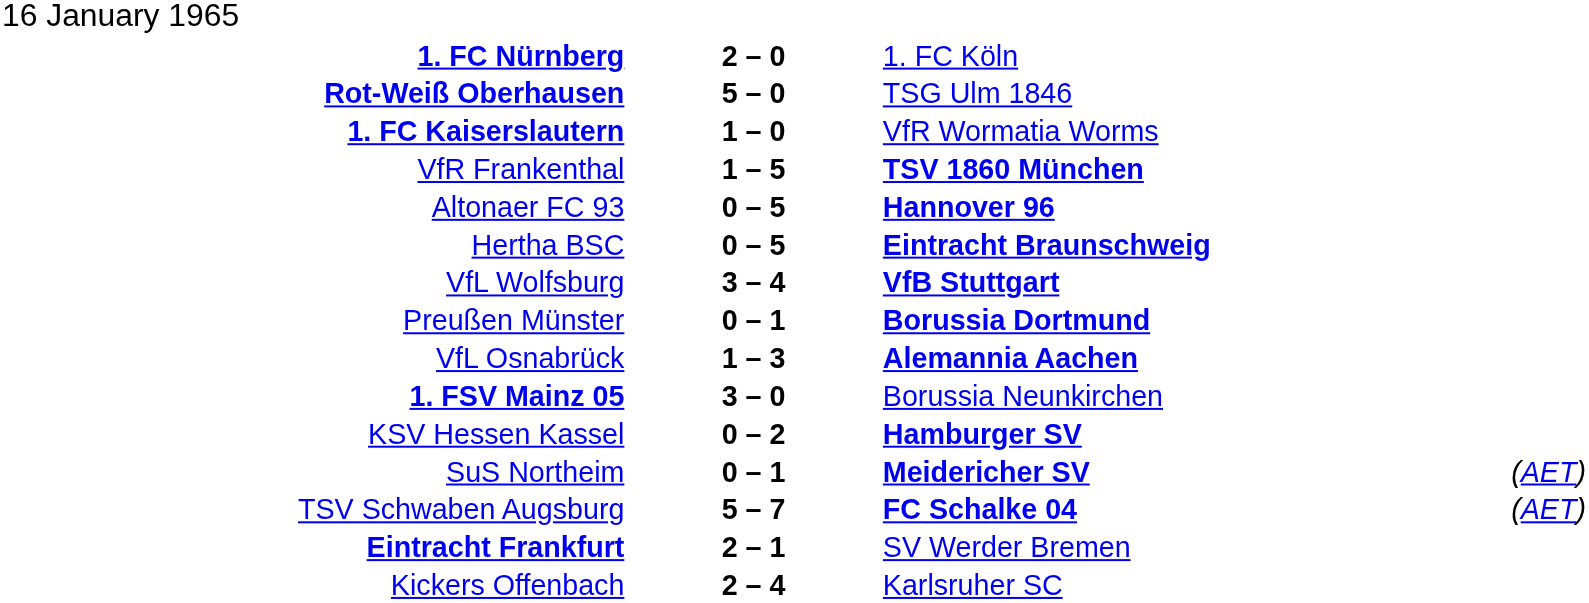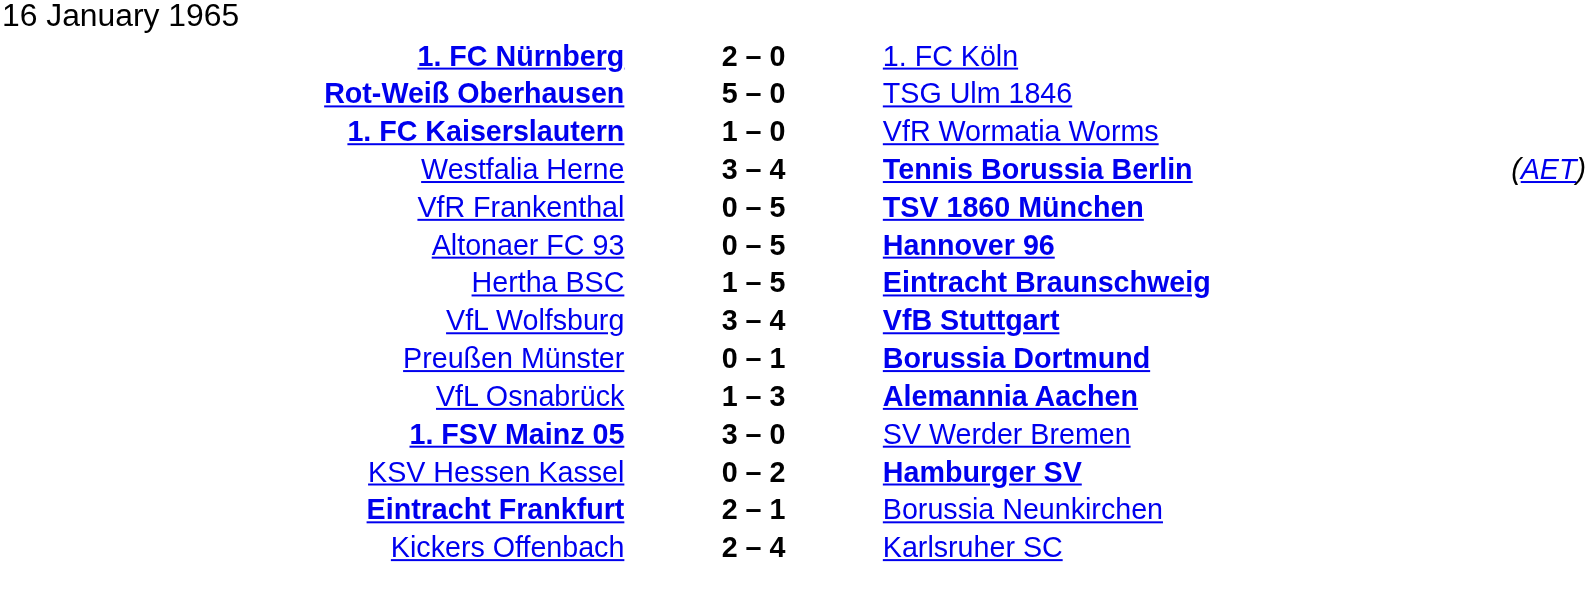+ row: Westfalia Herne | 3 – 4 | Tennis Borussia Berlin | (AET)
VfR Frankenthal | column 2: 1 – 5 -> 0 – 5
Hertha BSC | column 2: 0 – 5 -> 1 – 5
1. FSV Mainz 05 | column 3: Borussia Neunkirchen -> SV Werder Bremen
- row: SuS Northeim | 0 – 1 | Meidericher SV | (AET)
- row: TSV Schwaben Augsburg | 5 – 7 | FC Schalke 04 | (AET)
Eintracht Frankfurt | column 3: SV Werder Bremen -> Borussia Neunkirchen
